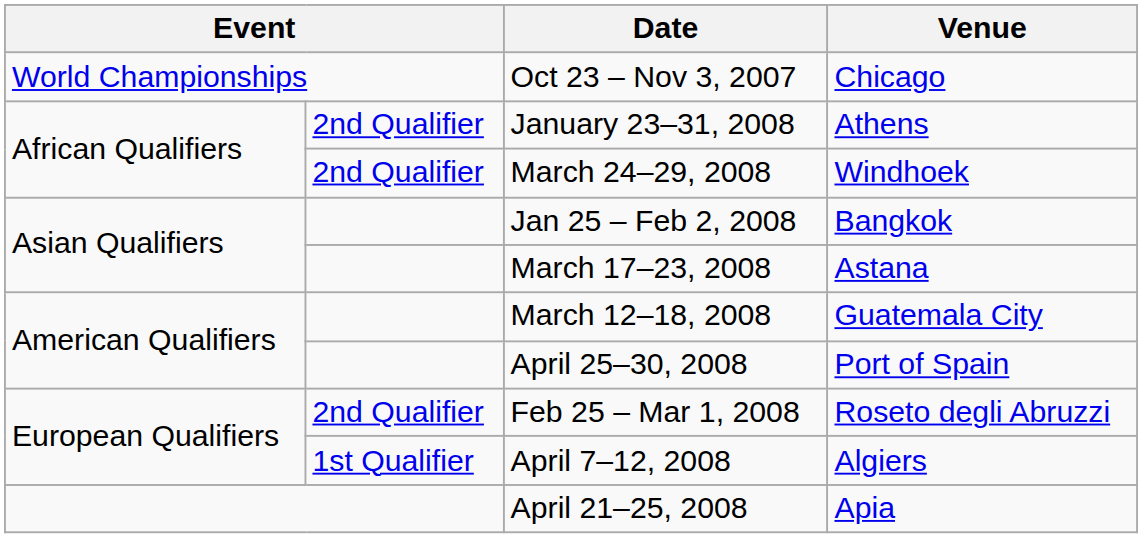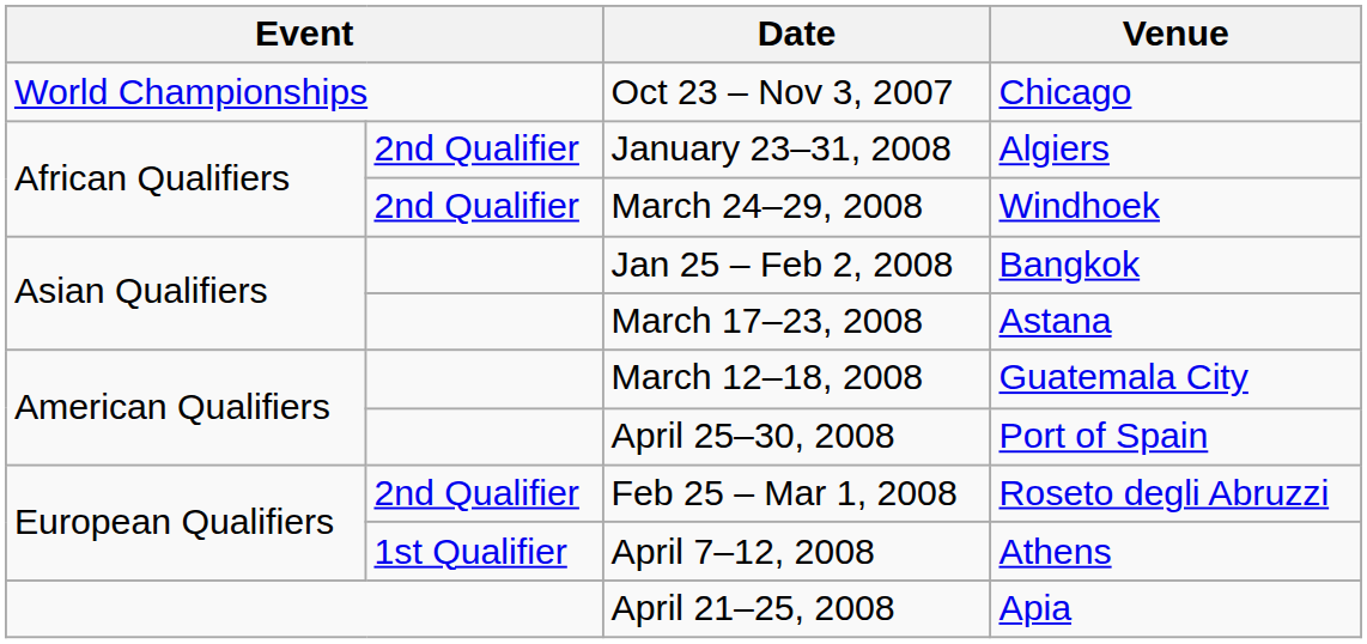January 23–31, 2008 | Venue: Athens -> Algiers
April 7–12, 2008 | Venue: Algiers -> Athens
